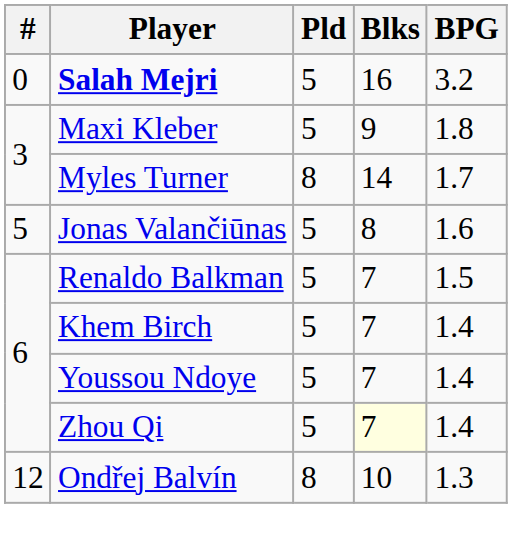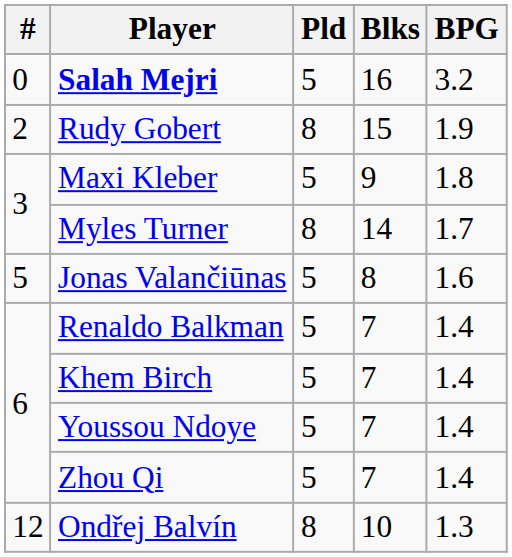+ row: 2 | Rudy Gobert | 8 | 15 | 1.9
Renaldo Balkman | BPG: 1.5 -> 1.4
Zhou Qi | Blks: lightyellow background -> no background
